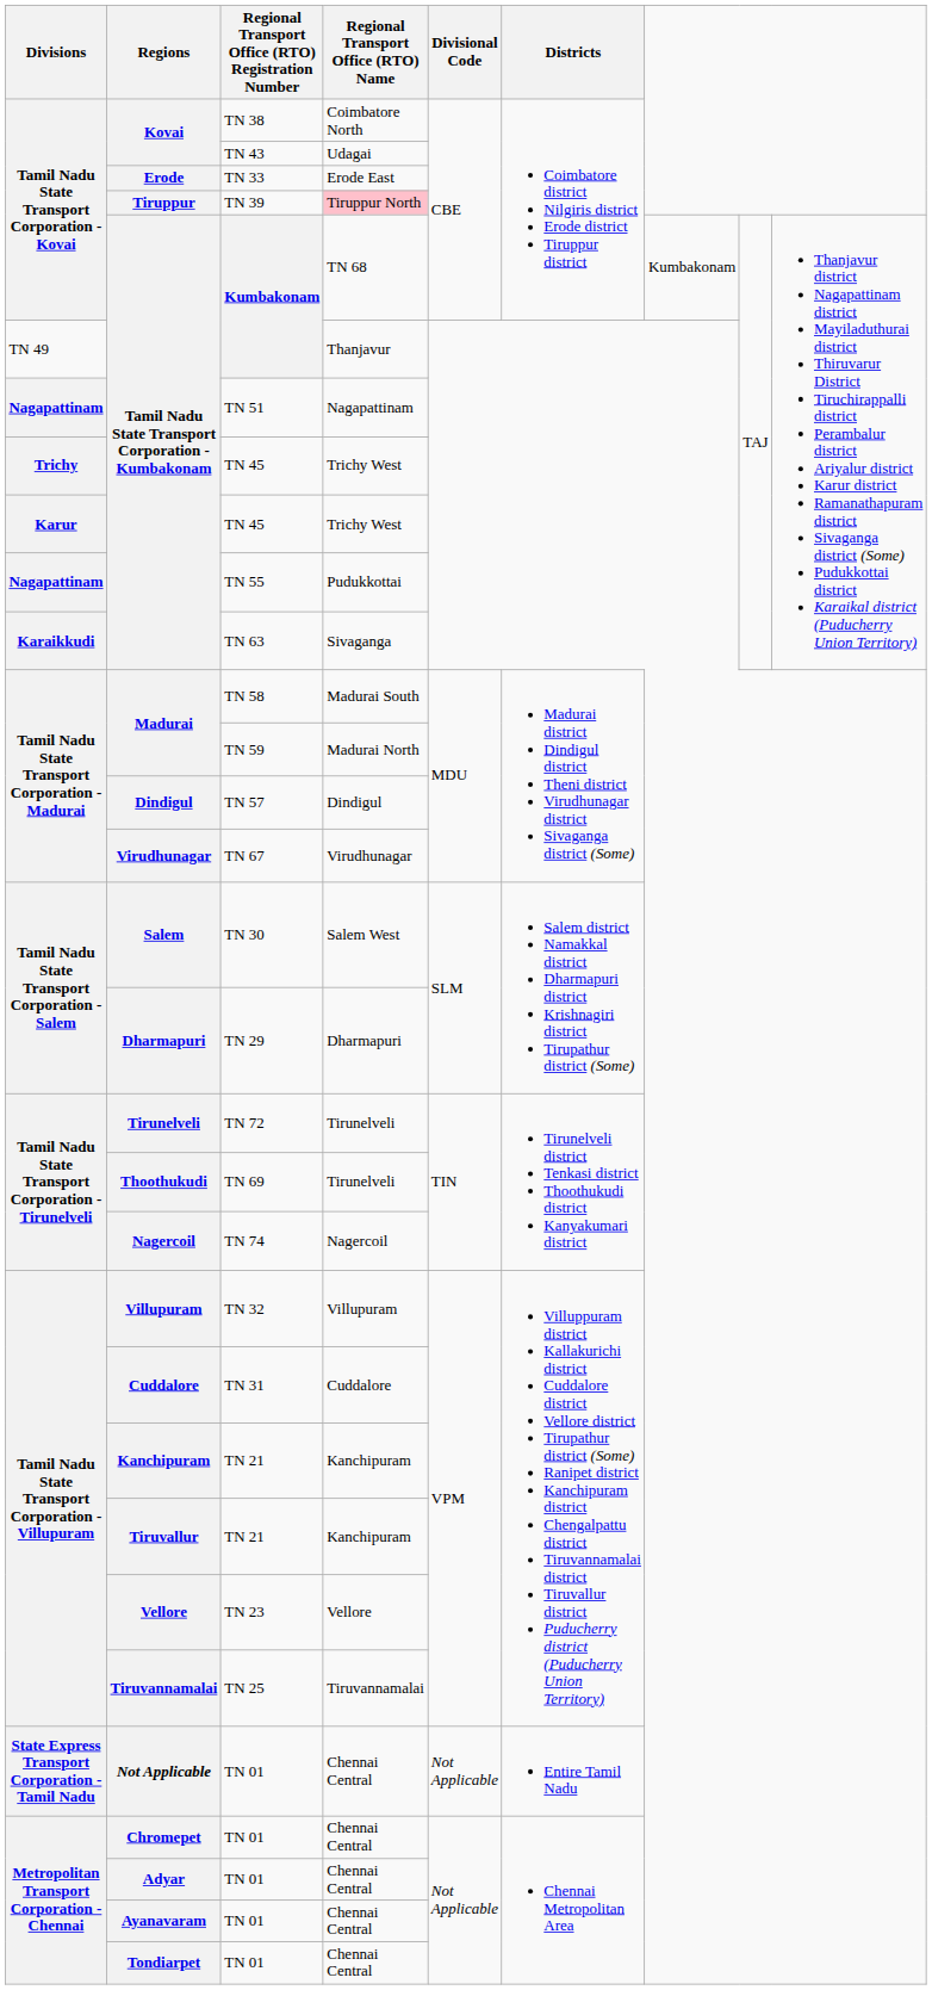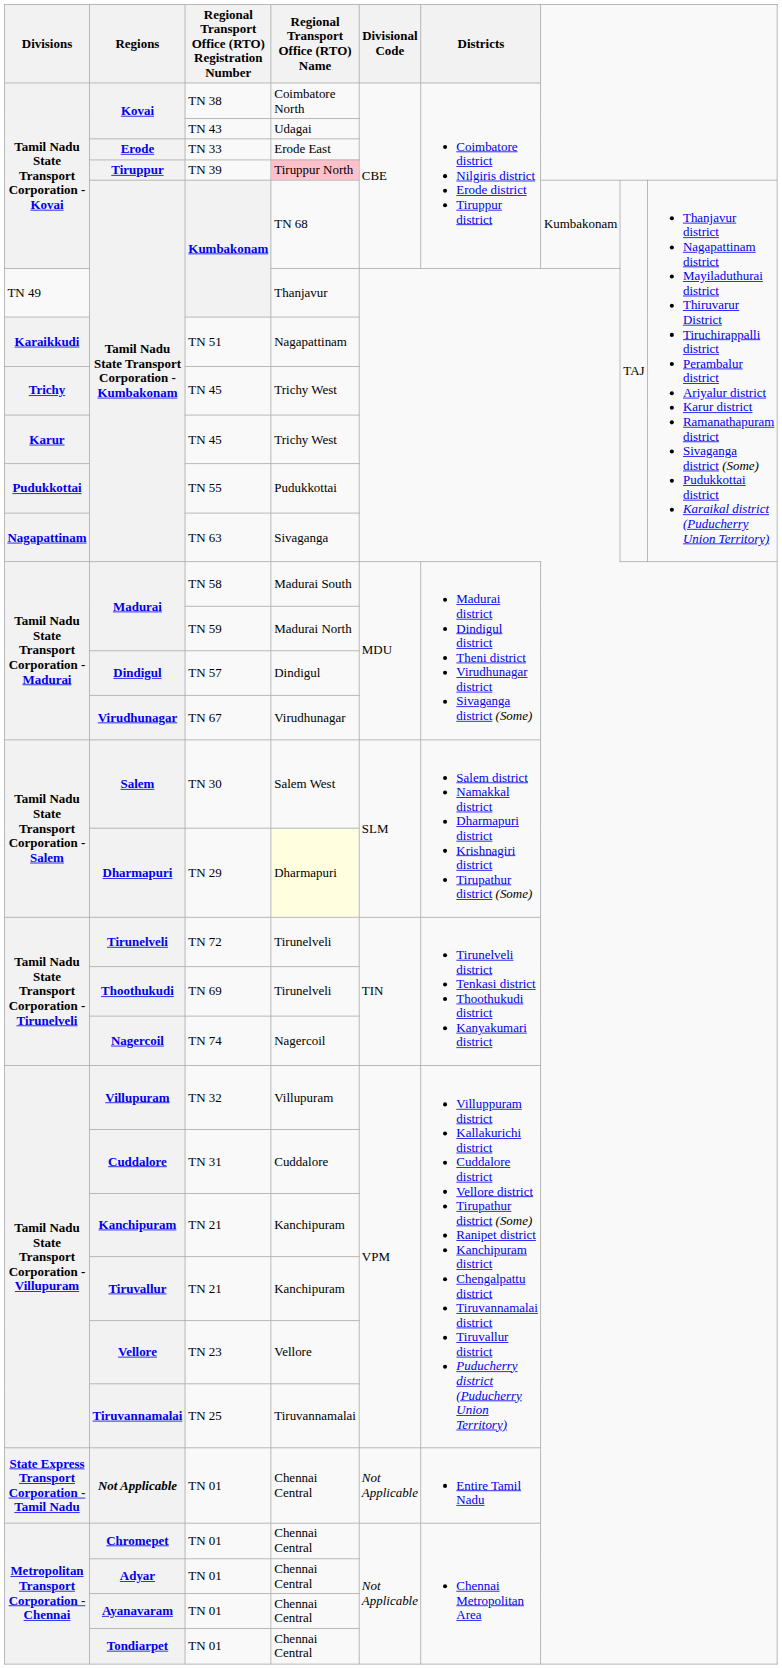TN 51 | Divisions: Nagapattinam -> Karaikkudi
TN 55 | Divisions: Nagapattinam -> Pudukkottai
TN 63 | Divisions: Karaikkudi -> Nagapattinam
TN 29 | Regional Transport Office (RTO) Name: no background -> lightyellow background
